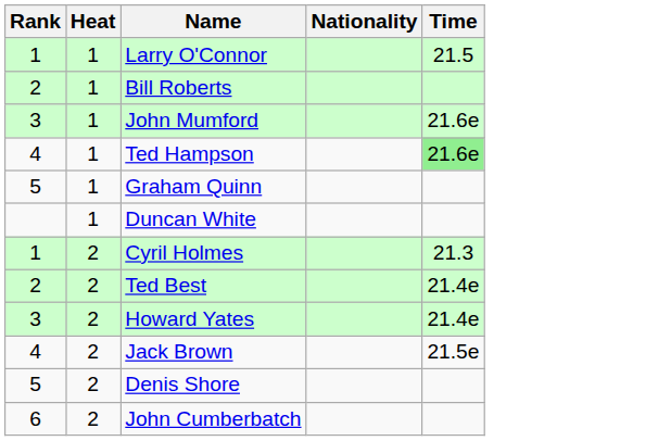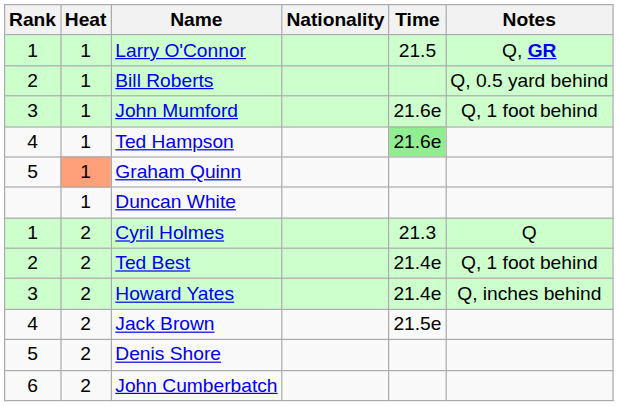+ column: Notes | Q, GR | Q, 0.5 yard behind | Q, 1 foot behind | Q | Q, 1 foot behind | Q, inches behind
Graham Quinn | Heat: no background -> lightsalmon background
